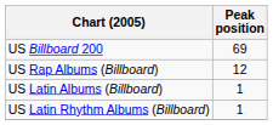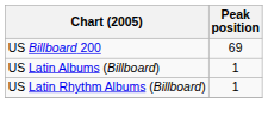- row: US Rap Albums (Billboard) | 12
